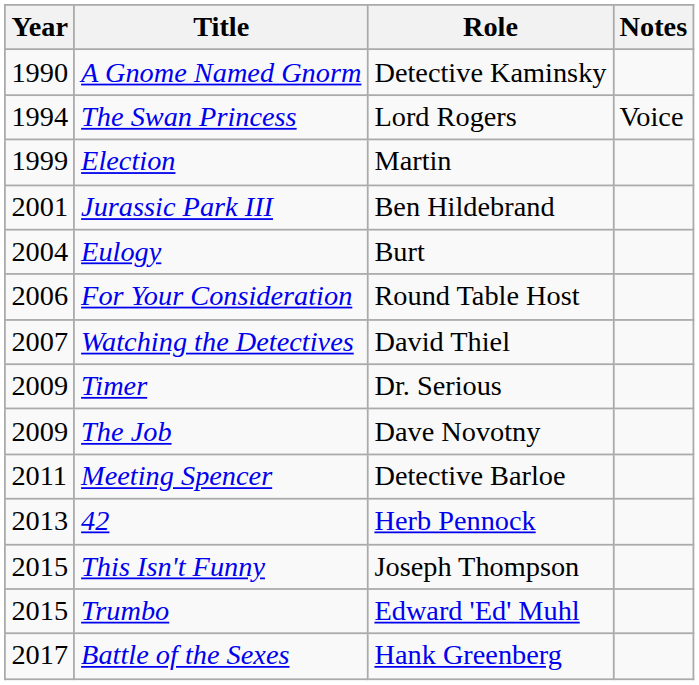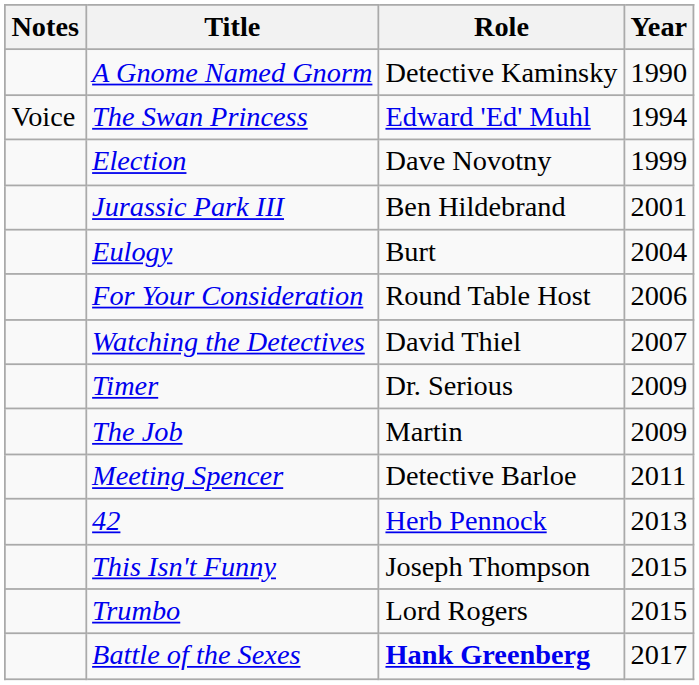columns swapped: Year <-> Notes
The Swan Princess | Role: Lord Rogers -> Edward 'Ed' Muhl
Election | Role: Martin -> Dave Novotny
The Job | Role: Dave Novotny -> Martin
Trumbo | Role: Edward 'Ed' Muhl -> Lord Rogers
Battle of the Sexes | Role: normal -> bold
